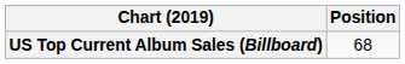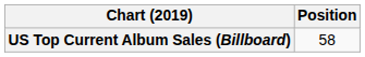US Top Current Album Sales (Billboard) | Position: 68 -> 58
